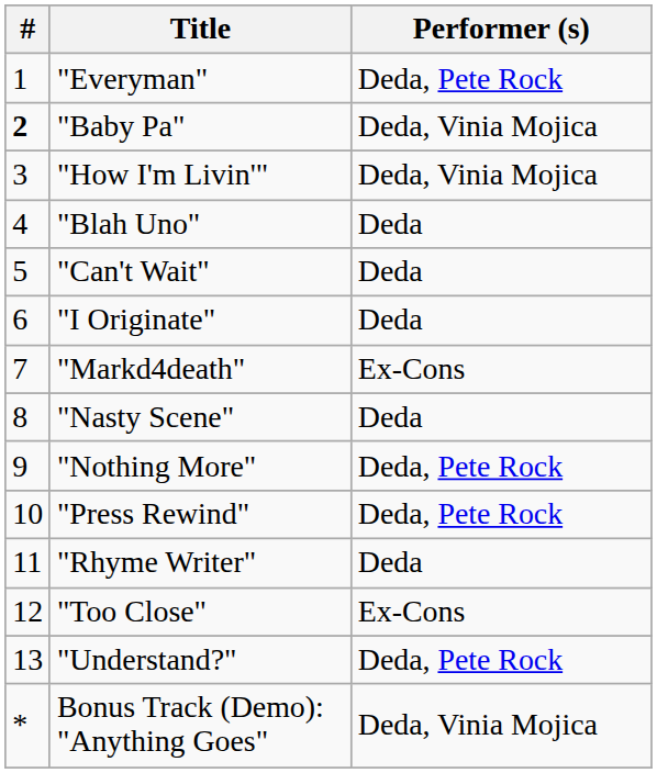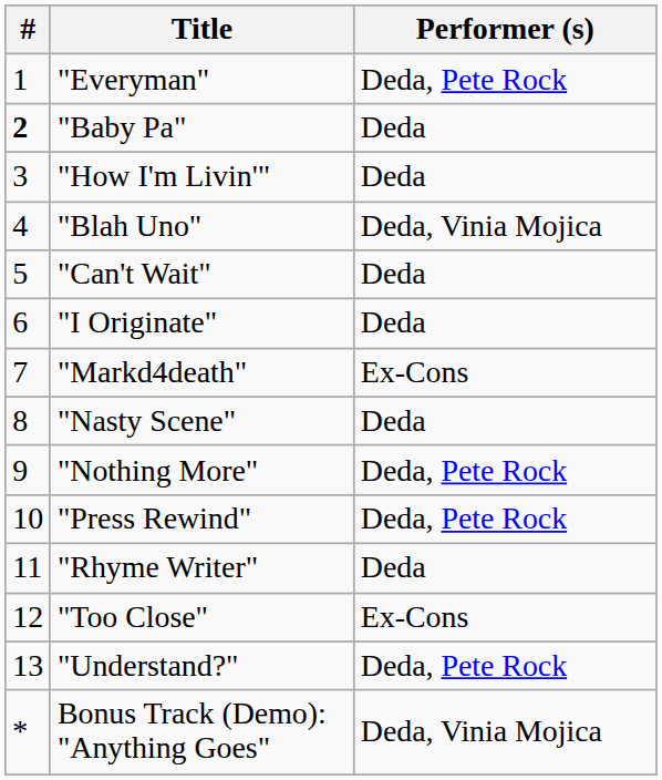"Baby Pa" | Performer (s): Deda, Vinia Mojica -> Deda
"How I'm Livin'" | Performer (s): Deda, Vinia Mojica -> Deda
"Blah Uno" | Performer (s): Deda -> Deda, Vinia Mojica
